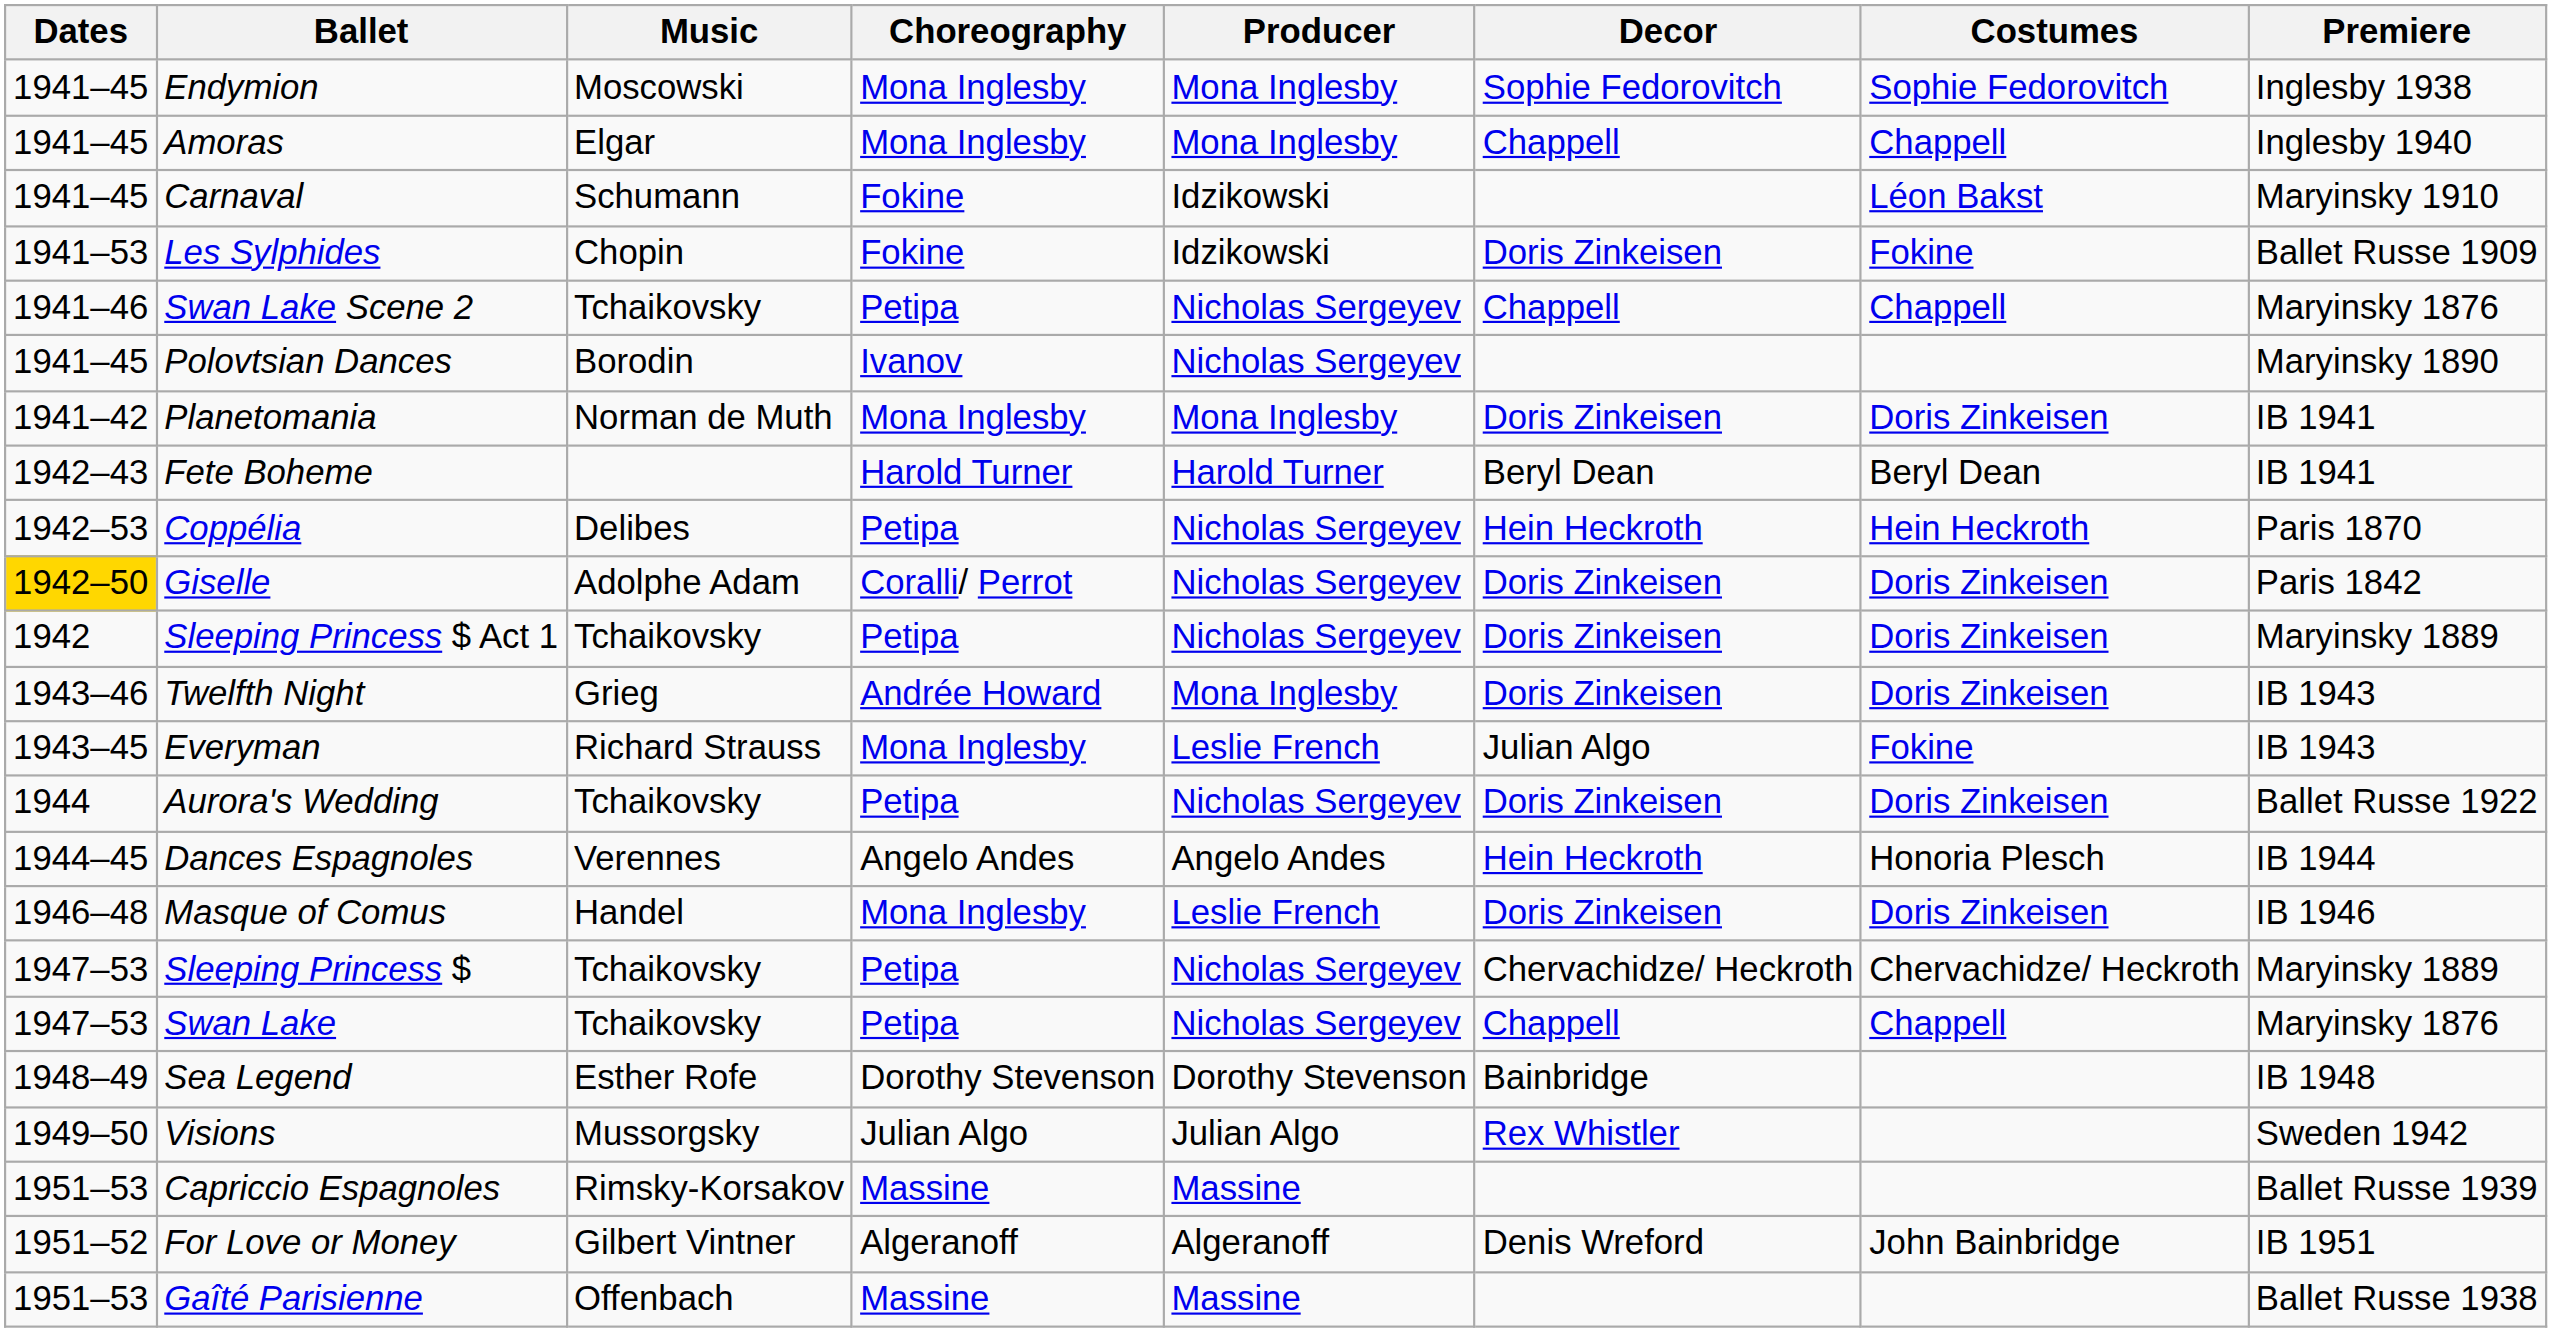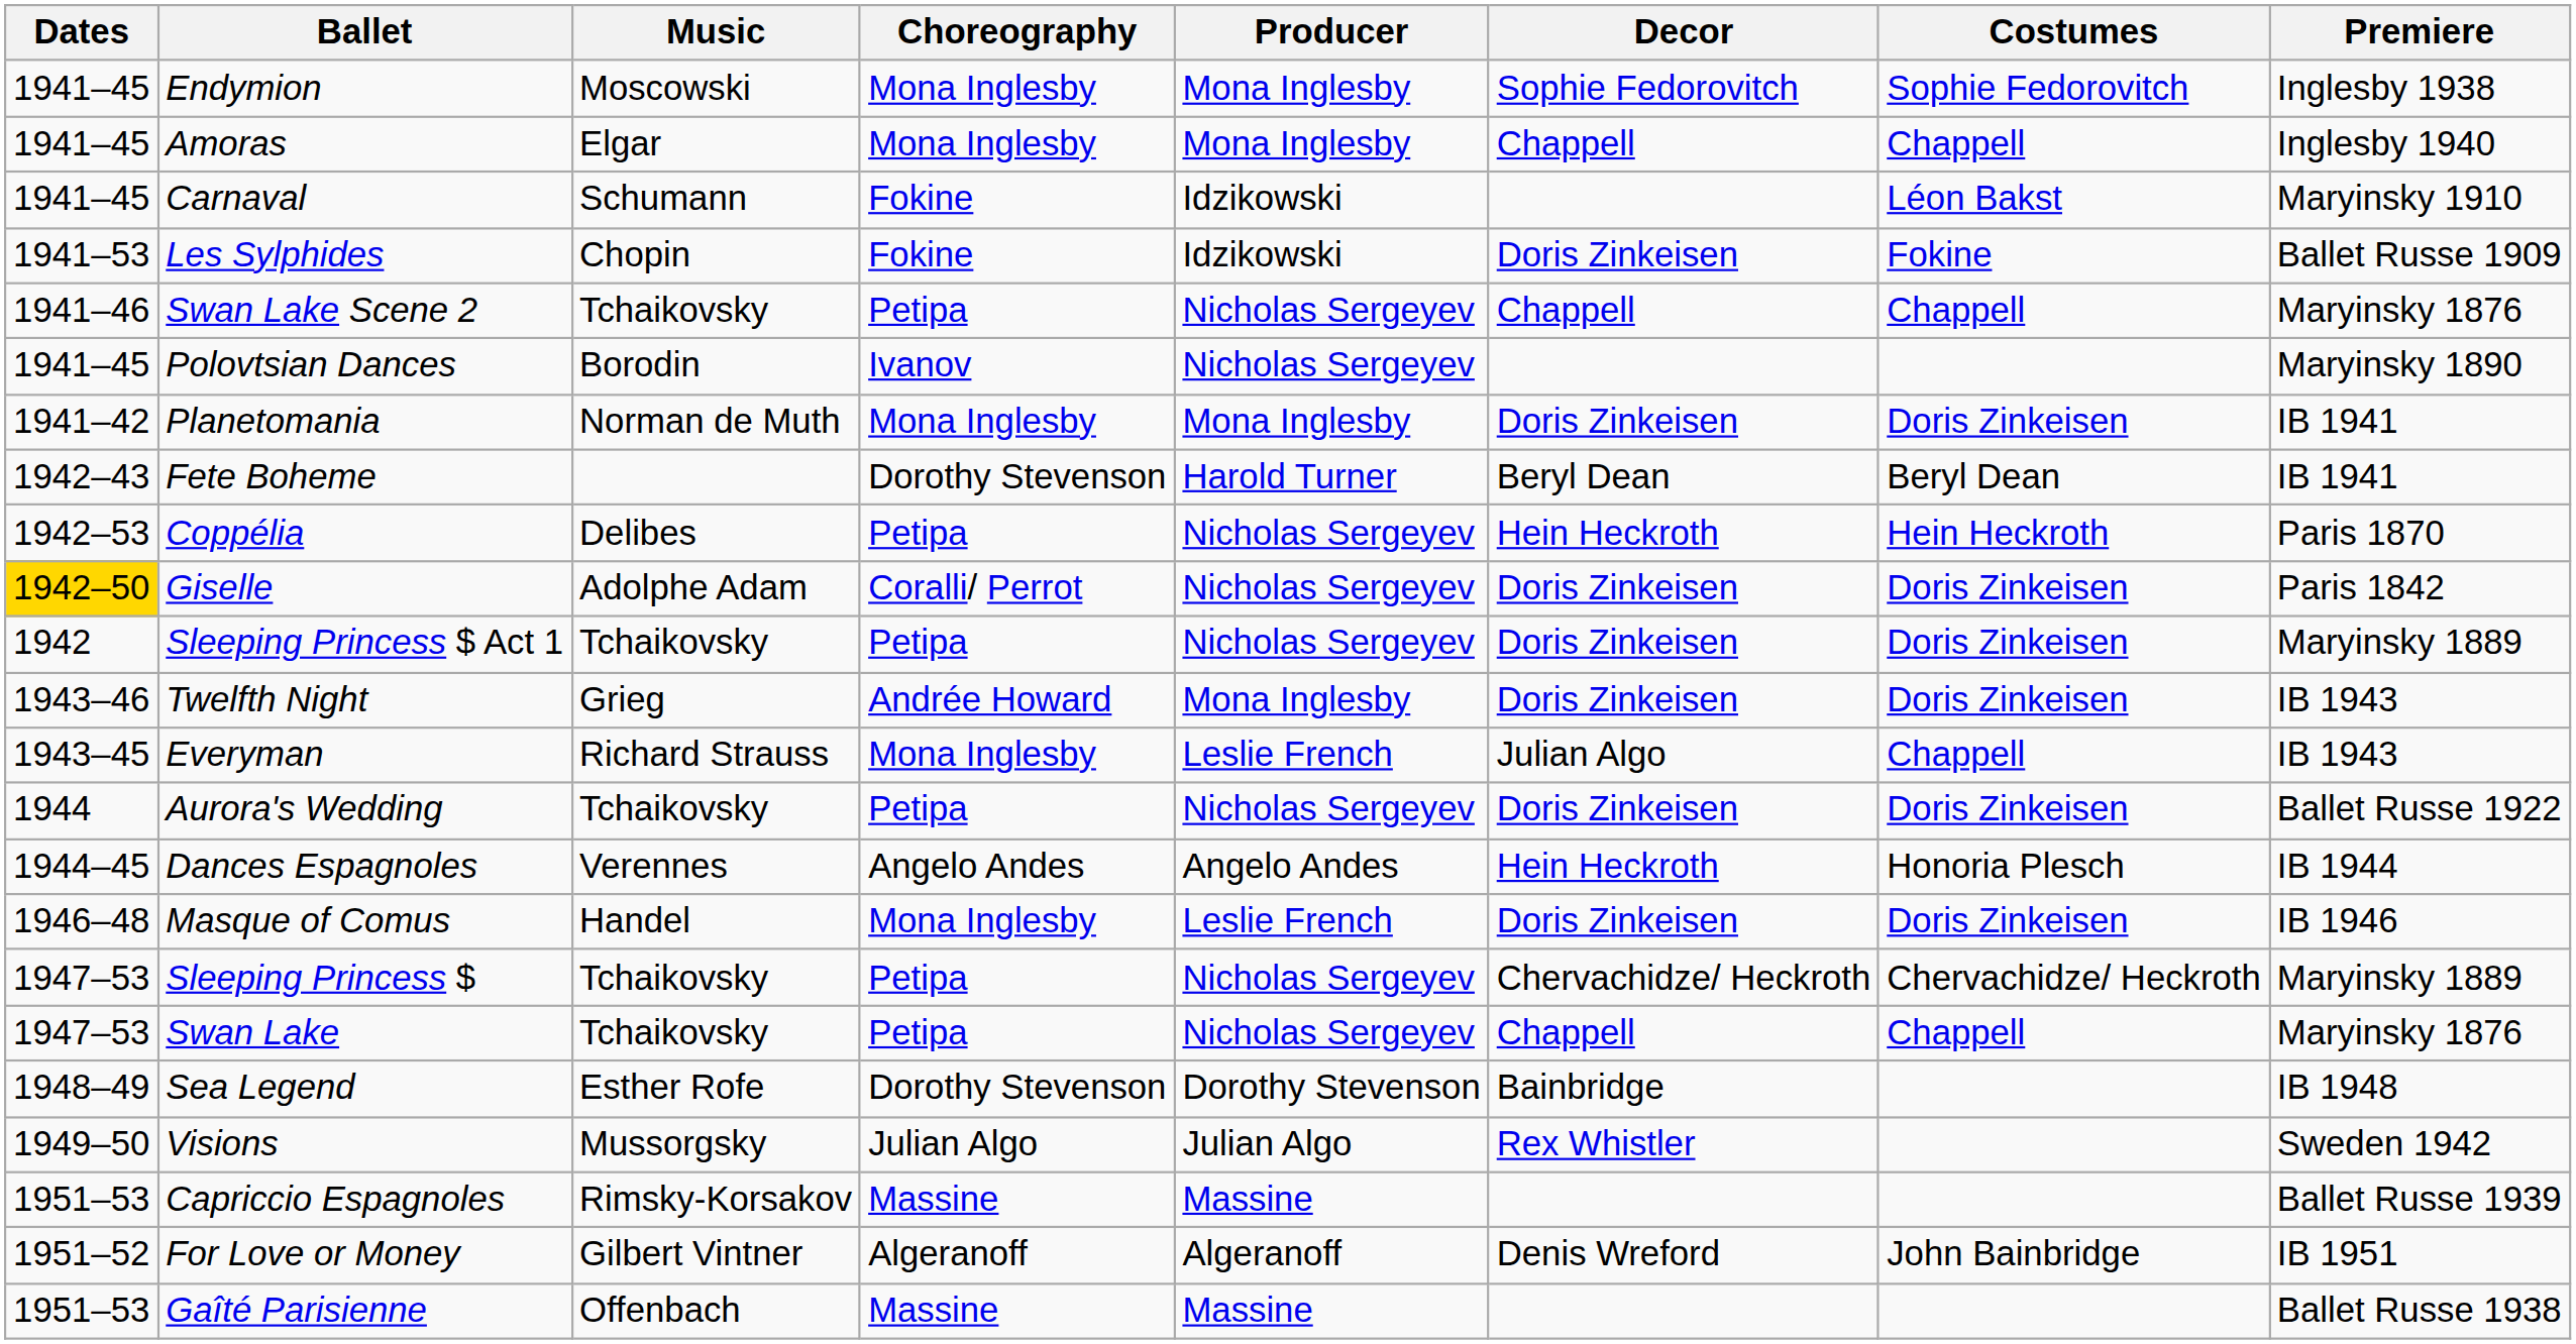Fete Boheme | Choreography: Harold Turner -> Dorothy Stevenson
Everyman | Costumes: Fokine -> Chappell
